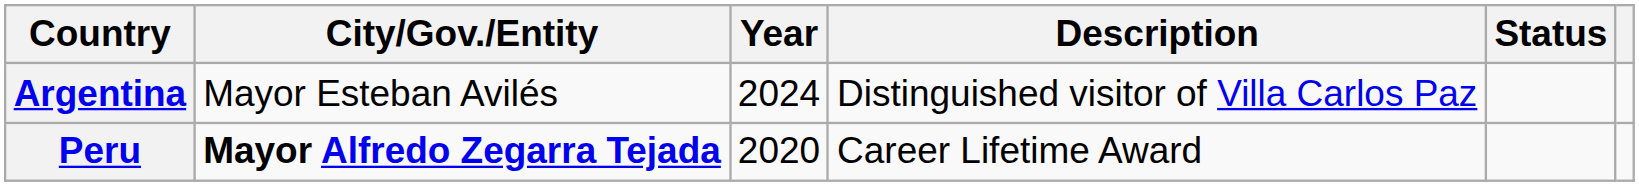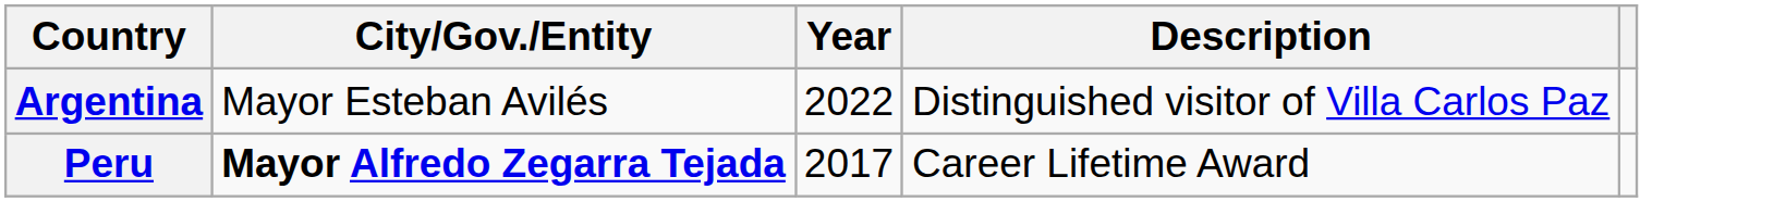- column: Status
Argentina | Year: 2024 -> 2022
Peru | Year: 2020 -> 2017
